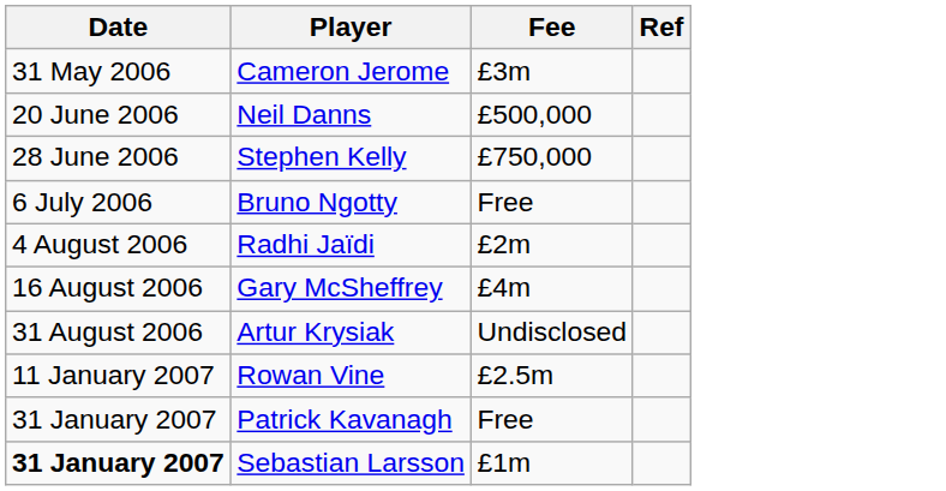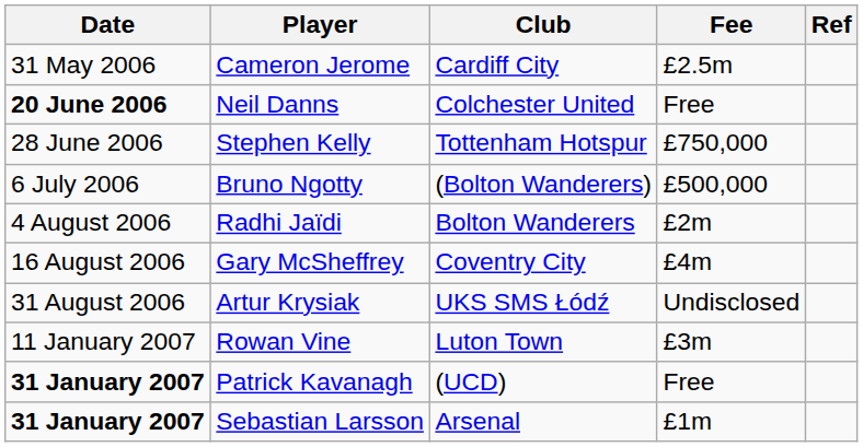+ column: Club | Cardiff City | Colchester United | Tottenham Hotspur | (Bolton Wanderers) | Bolton Wanderers | Coventry City | UKS SMS Łódź | Luton Town | (UCD) | Arsenal
Cameron Jerome | Fee: £3m -> £2.5m
Neil Danns | Date: normal -> bold
Neil Danns | Fee: £500,000 -> Free
Bruno Ngotty | Fee: Free -> £500,000
Rowan Vine | Fee: £2.5m -> £3m
Patrick Kavanagh | Date: normal -> bold
